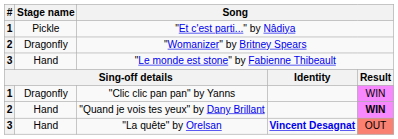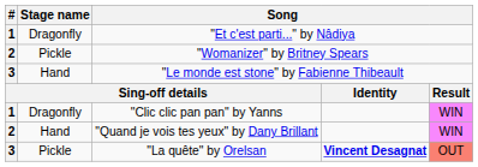"Et c'est parti..." by Nâdiya | Stage name: Pickle -> Dragonfly
"Womanizer" by Britney Spears | Stage name: Dragonfly -> Pickle
"Quand je vois tes yeux" by Dany Brillant | column 5: bold -> normal
"La quête" by Orelsan | Stage name: Hand -> Pickle
